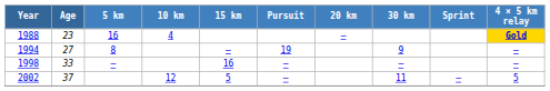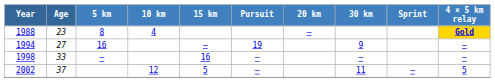1988 | 5 km: 16 -> 8
1994 | 5 km: 8 -> 16
